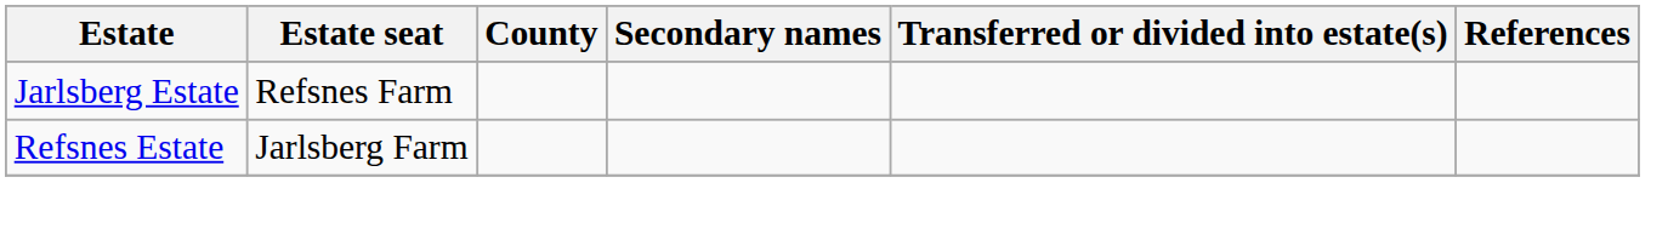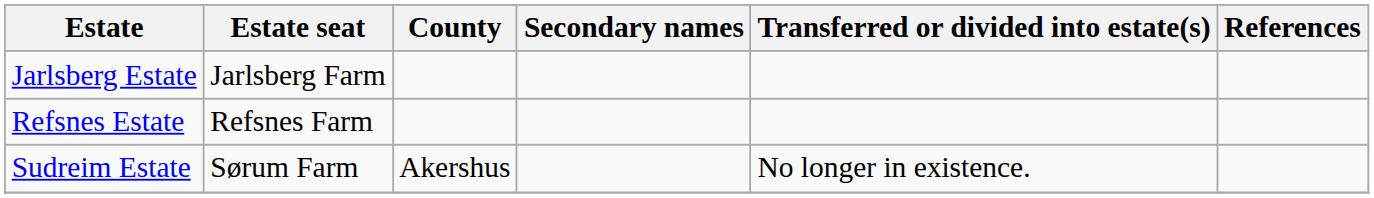Jarlsberg Estate | Estate seat: Refsnes Farm -> Jarlsberg Farm
Refsnes Estate | Estate seat: Jarlsberg Farm -> Refsnes Farm
+ row: Sudreim Estate | Sørum Farm | Akershus | No longer in existence.
